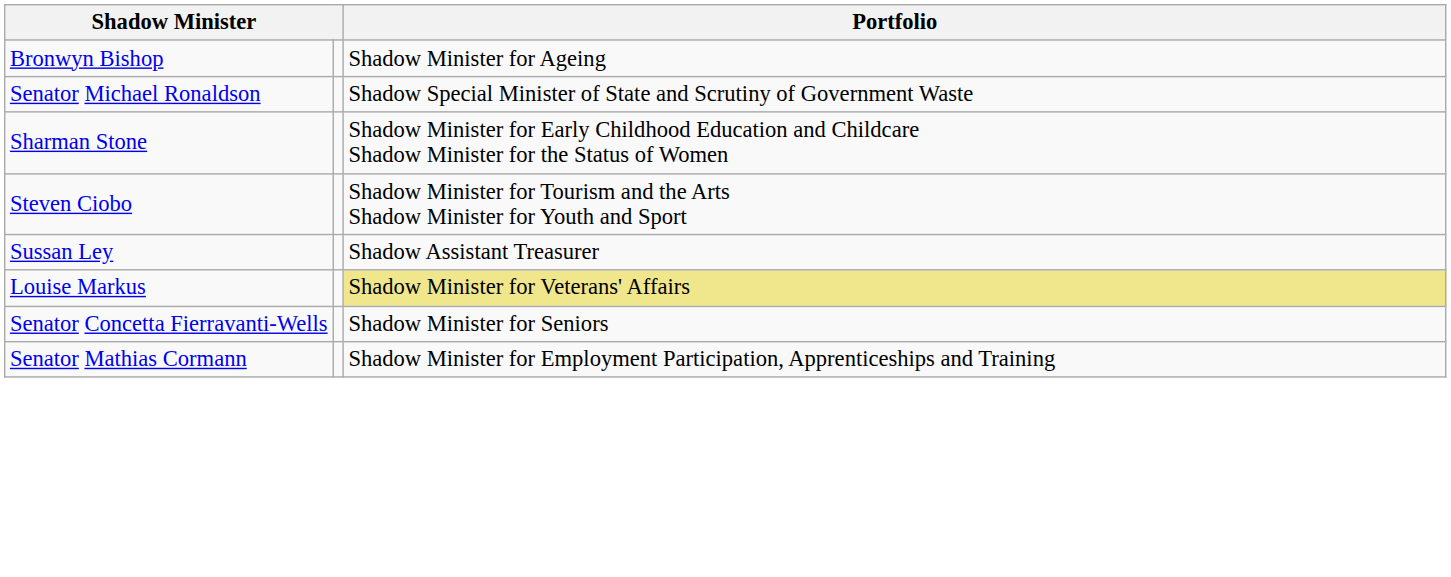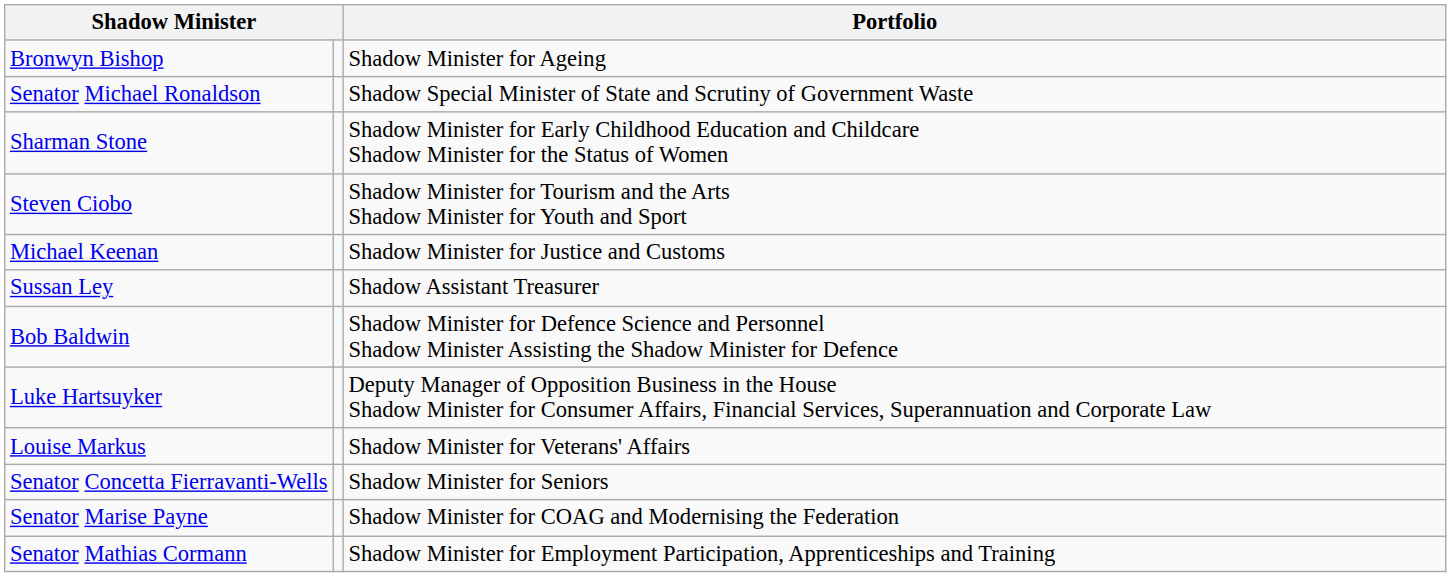+ row: Michael Keenan | Shadow Minister for Justice and Customs
+ row: Bob Baldwin | Shadow Minister for Defence Science and Personnel Shadow Minister Assisting the Shadow Minister for Defence
+ row: Luke Hartsuyker | Deputy Manager of Opposition Business in the House Shadow Minister for Consumer Affairs, Financial Services, Superannuation and Corporate Law
Louise Markus | Portfolio: khaki background -> no background
+ row: Senator Marise Payne | Shadow Minister for COAG and Modernising the Federation
